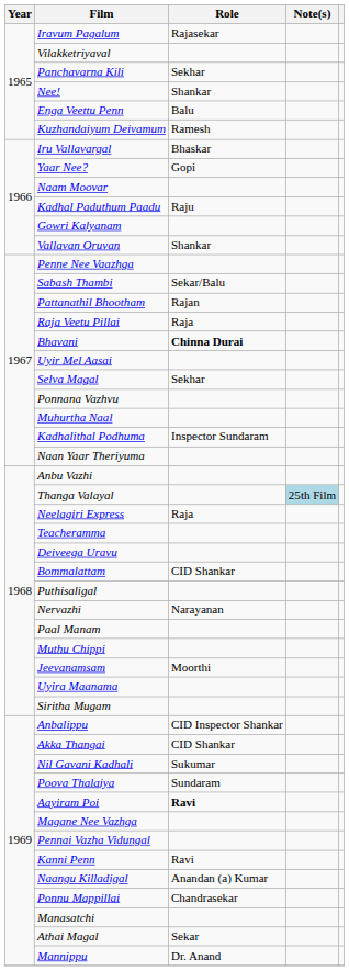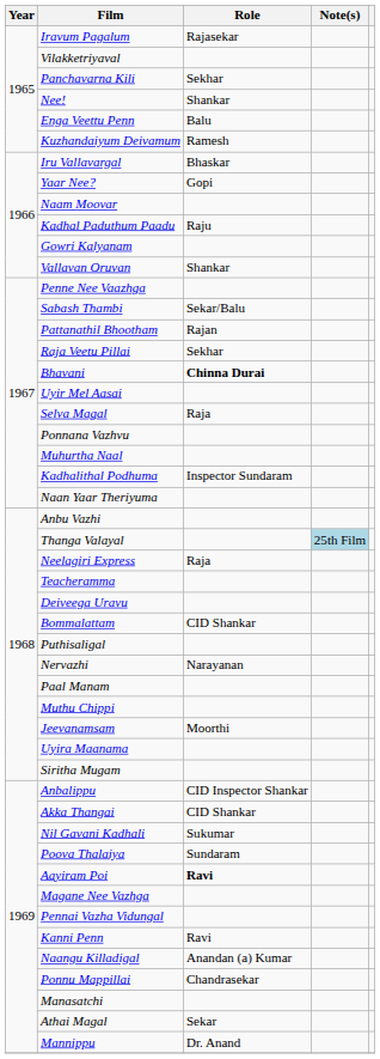Raja Veetu Pillai | Role: Raja -> Sekhar
Selva Magal | Role: Sekhar -> Raja
